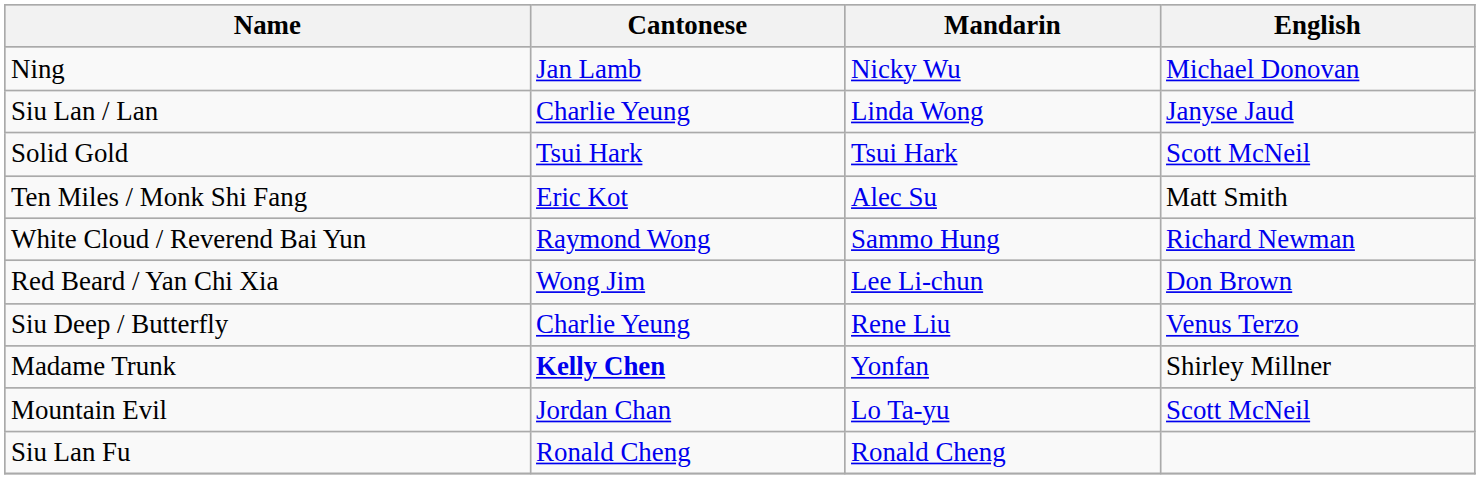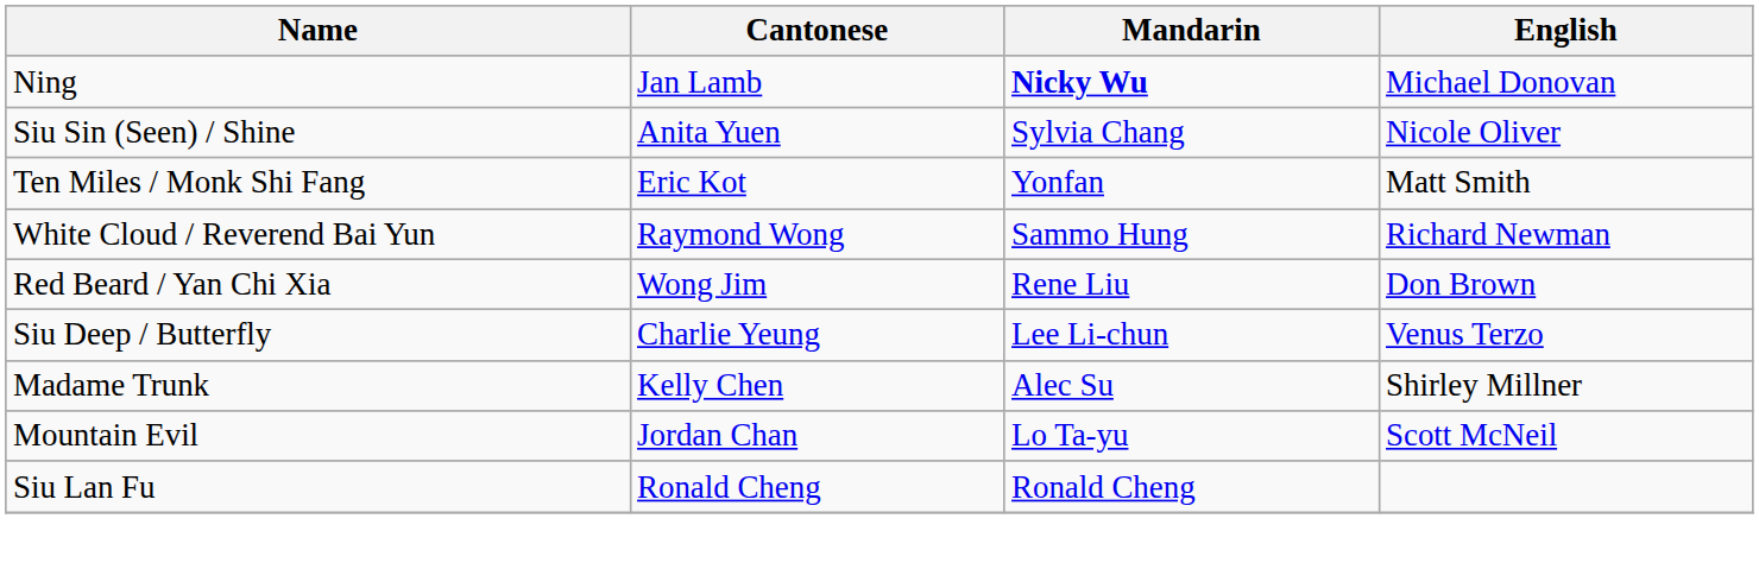Ning | Mandarin: normal -> bold
+ row: Siu Sin (Seen) / Shine | Anita Yuen | Sylvia Chang | Nicole Oliver
- row: Siu Lan / Lan | Charlie Yeung | Linda Wong | Janyse Jaud
- row: Solid Gold | Tsui Hark | Tsui Hark | Scott McNeil
Ten Miles / Monk Shi Fang | Mandarin: Alec Su -> Yonfan
Red Beard / Yan Chi Xia | Mandarin: Lee Li-chun -> Rene Liu
Siu Deep / Butterfly | Mandarin: Rene Liu -> Lee Li-chun
Madame Trunk | Cantonese: bold -> normal
Madame Trunk | Mandarin: Yonfan -> Alec Su
